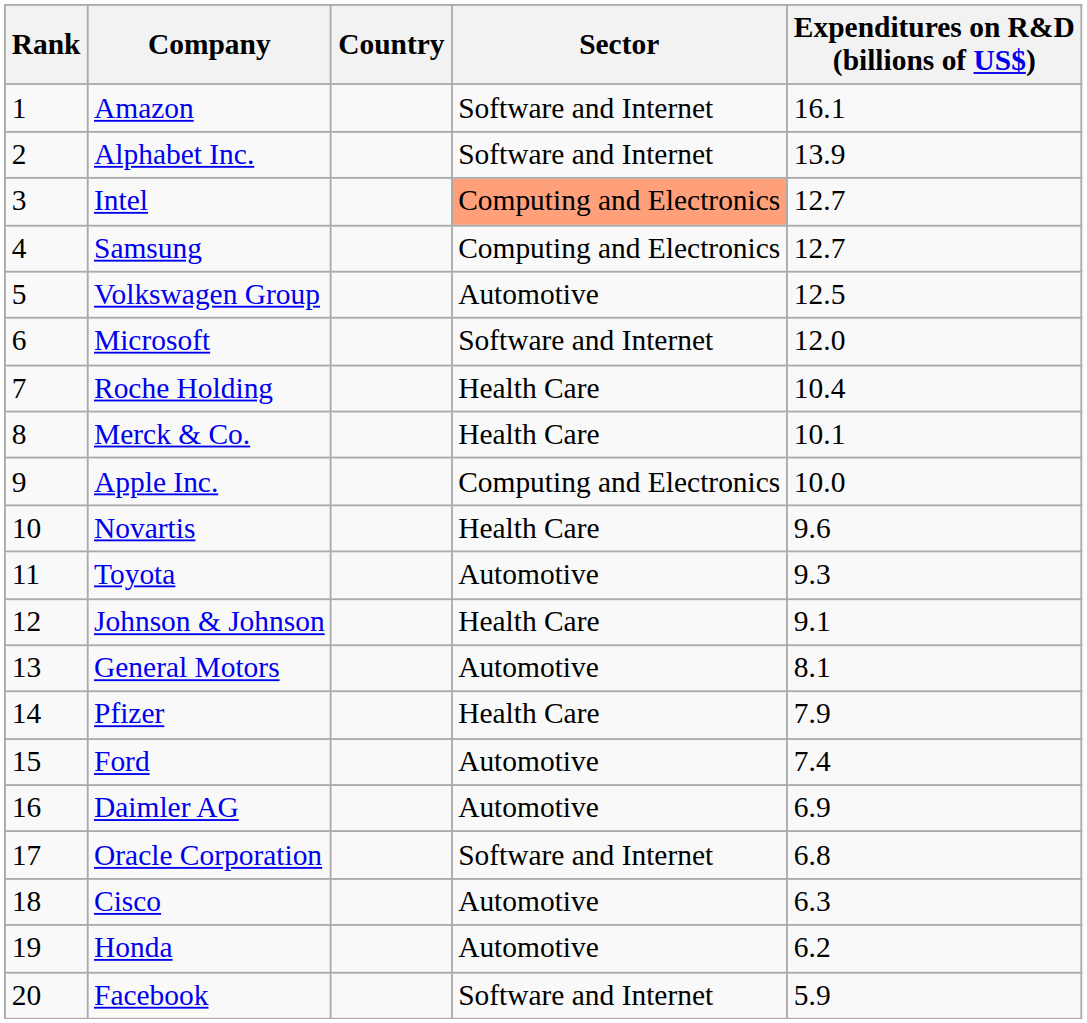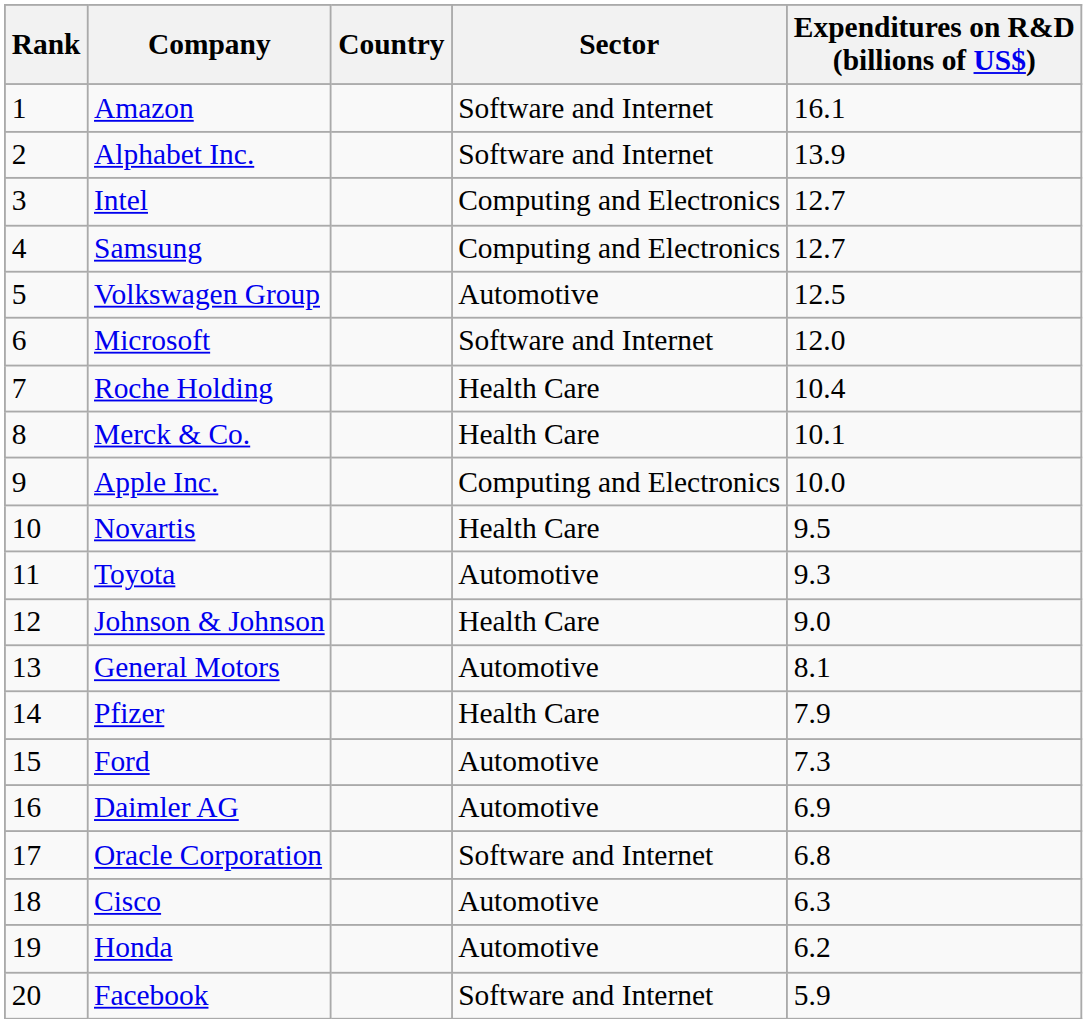Intel | Sector: lightsalmon background -> no background
Novartis | Expenditures on R&D (billions of US$): 9.6 -> 9.5
Johnson & Johnson | Expenditures on R&D (billions of US$): 9.1 -> 9.0
Ford | Expenditures on R&D (billions of US$): 7.4 -> 7.3
